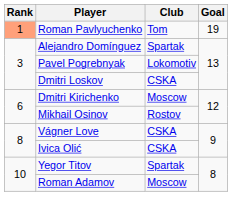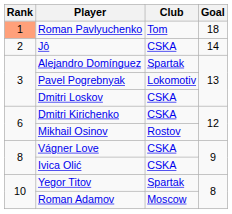Roman Pavlyuchenko | Goal: 19 -> 18
+ row: 2 | Jô | CSKA | 14
Dmitri Kirichenko | Club: Moscow -> CSKA
